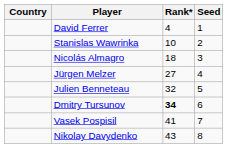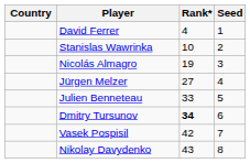Nicolás Almagro | Rank*: 18 -> 19
Julien Benneteau | Rank*: 32 -> 33
Vasek Pospisil | Rank*: 41 -> 42
